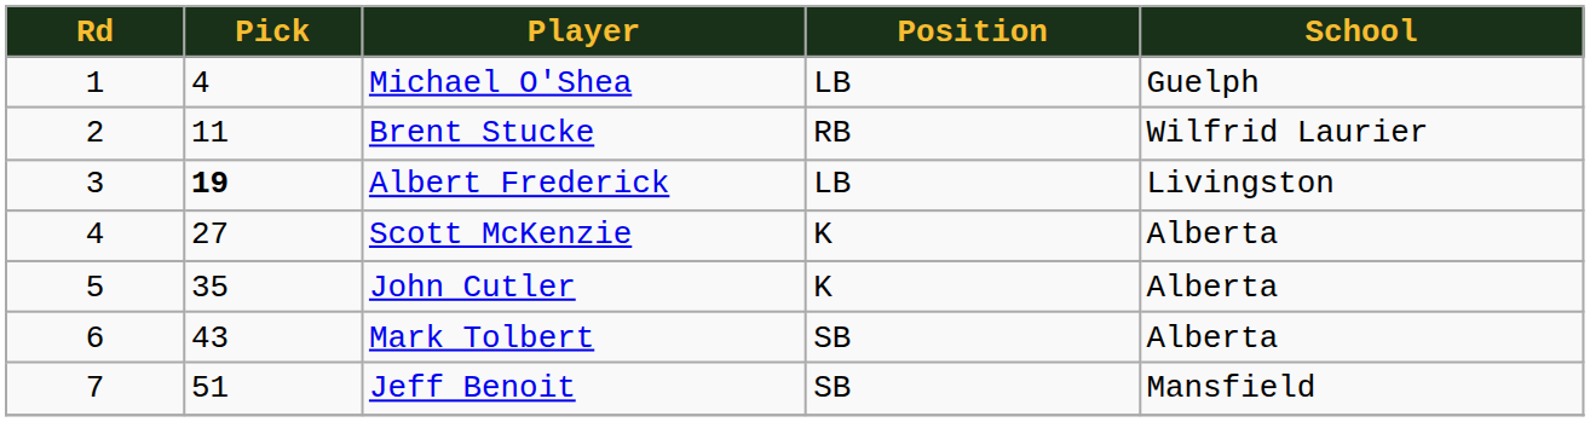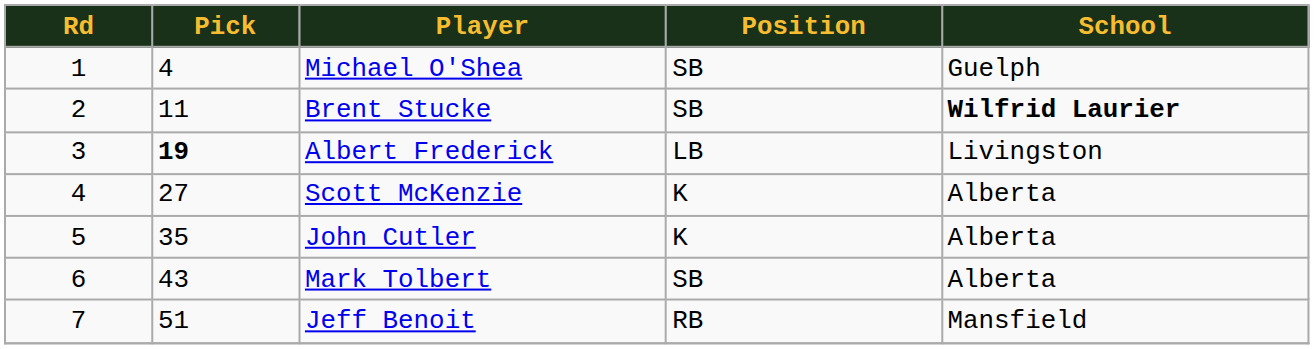Michael O'Shea | Position: LB -> SB
Brent Stucke | Position: RB -> SB
Brent Stucke | School: normal -> bold
Jeff Benoit | Position: SB -> RB
